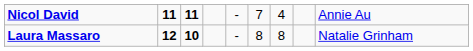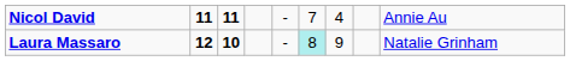Laura Massaro | column 6: no background -> paleturquoise background
Laura Massaro | column 7: 8 -> 9
